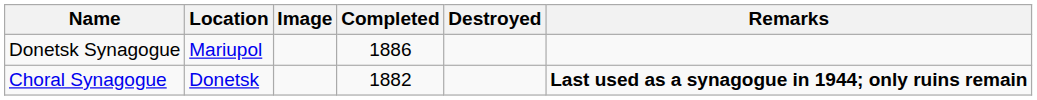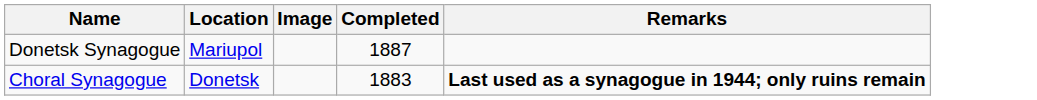- column: Destroyed
Donetsk Synagogue | Completed: 1886 -> 1887
Choral Synagogue | Completed: 1882 -> 1883
